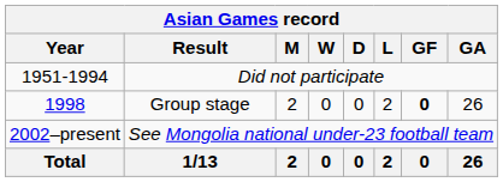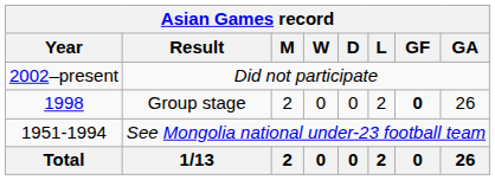Did not participate | Year: 1951-1994 -> 2002–present
See Mongolia national under-23 football team | Year: 2002–present -> 1951-1994
